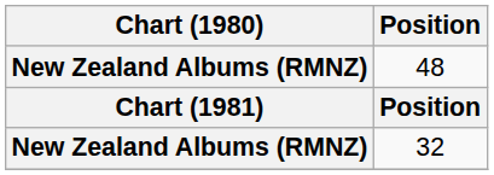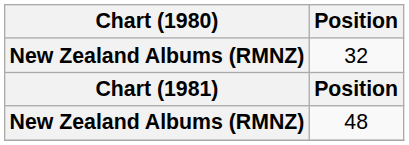rows swapped: 32 <-> 48
